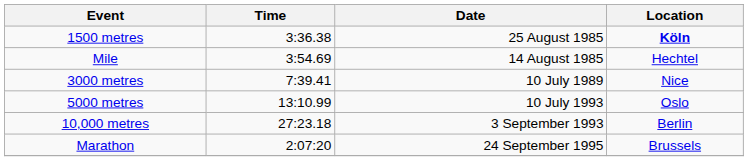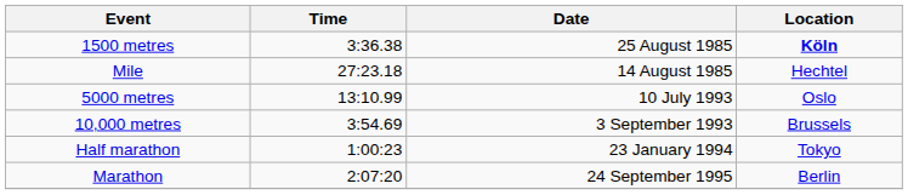Mile | Time: 3:54.69 -> 27:23.18
- row: 3000 metres | 7:39.41 | 10 July 1989 | Nice
10,000 metres | Time: 27:23.18 -> 3:54.69
10,000 metres | Location: Berlin -> Brussels
+ row: Half marathon | 1:00:23 | 23 January 1994 | Tokyo
Marathon | Location: Brussels -> Berlin
